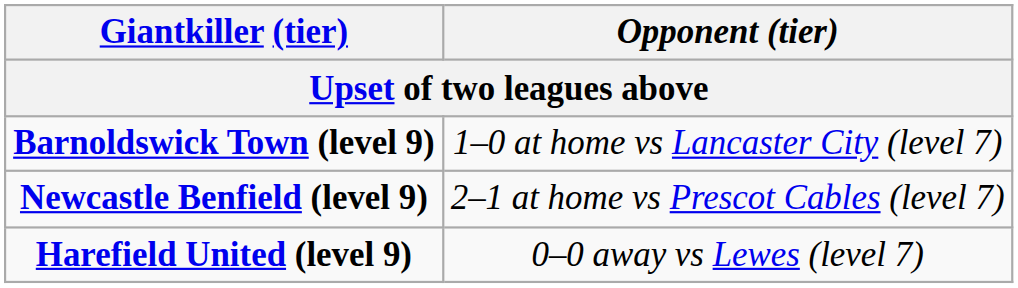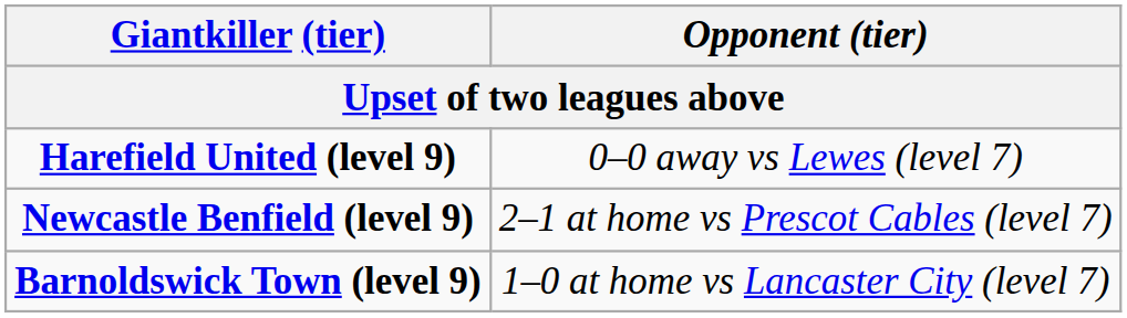rows swapped: Barnoldswick Town (level 9) <-> Harefield United (level 9)
